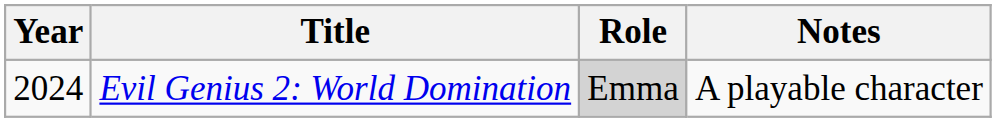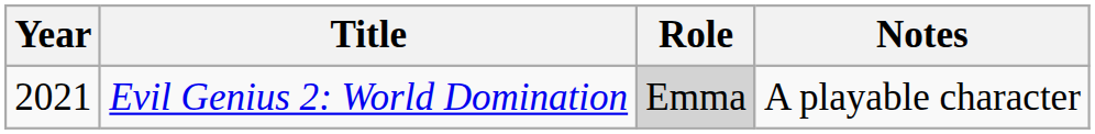Evil Genius 2: World Domination | Year: 2024 -> 2021
